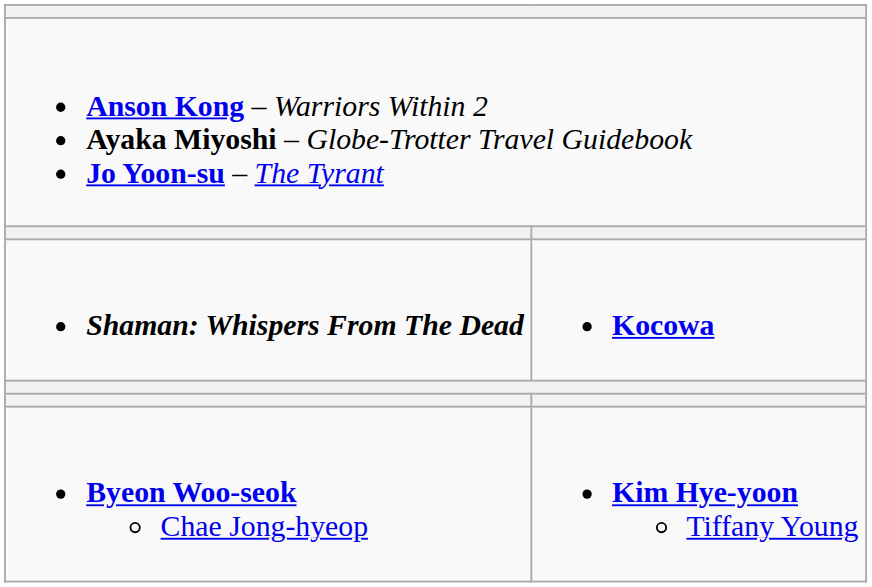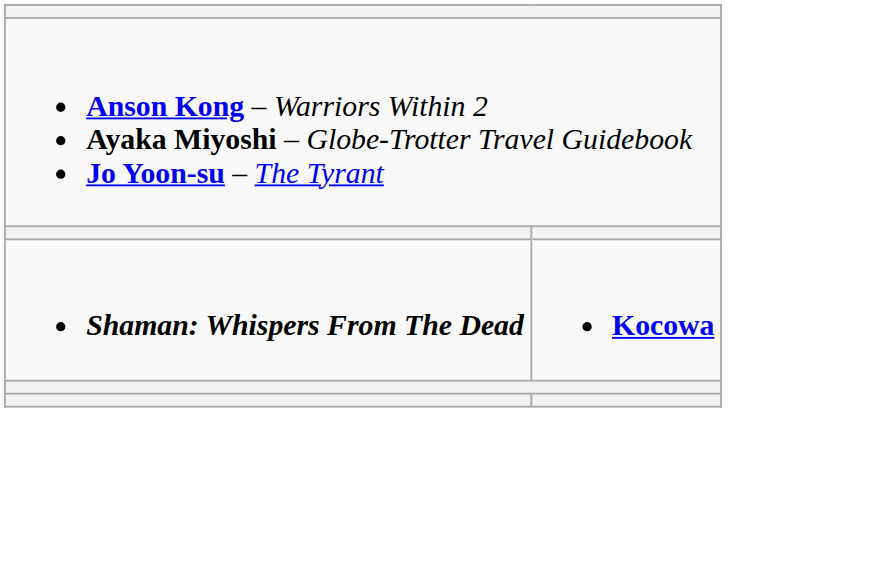- row: Byeon Woo-seok Chae Jong-hyeop | Kim Hye-yoon Tiffany Young
